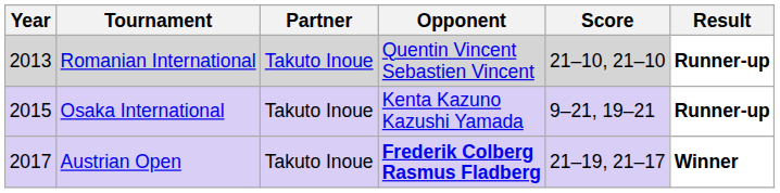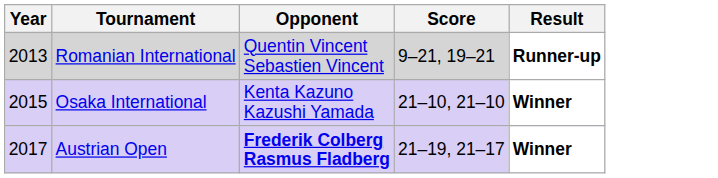- column: Partner | Takuto Inoue | Takuto Inoue | Takuto Inoue
Romanian International | Score: 21–10, 21–10 -> 9–21, 19–21
Osaka International | Score: 9–21, 19–21 -> 21–10, 21–10
Osaka International | Result: Runner-up -> Winner
